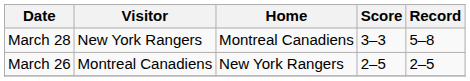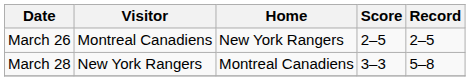rows swapped: March 26 <-> March 28
